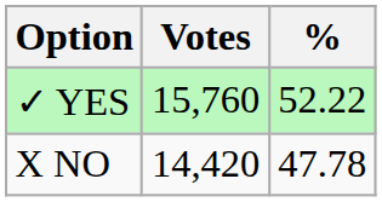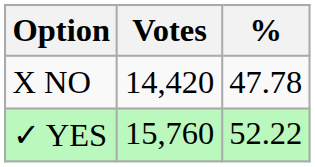rows swapped: ✓ YES <-> X NO
